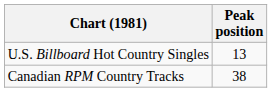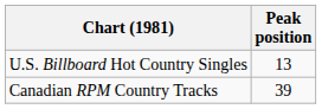Canadian RPM Country Tracks | Peak position: 38 -> 39
